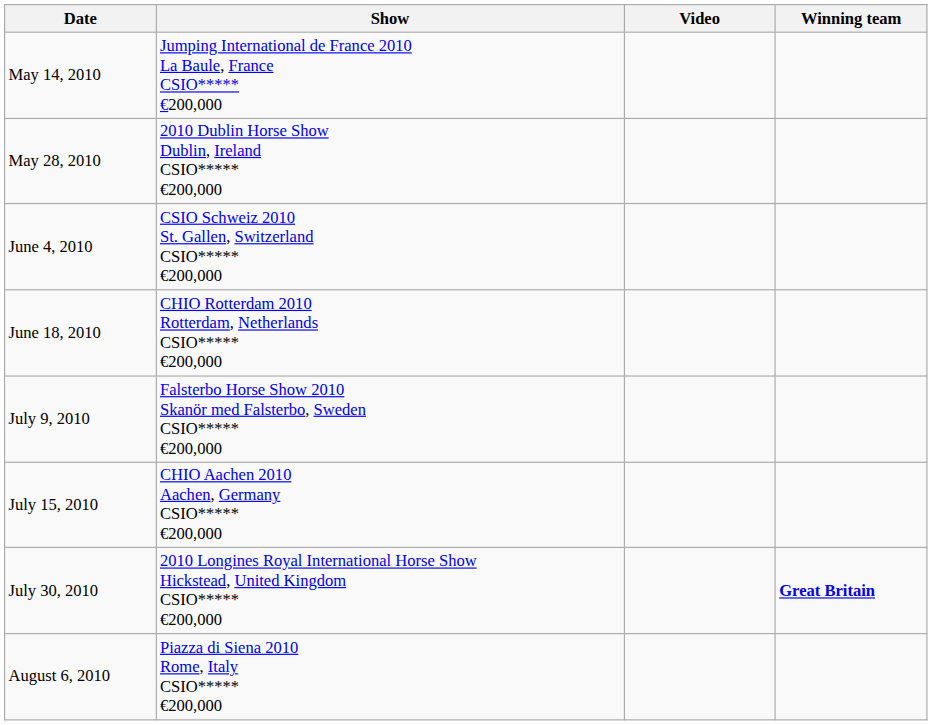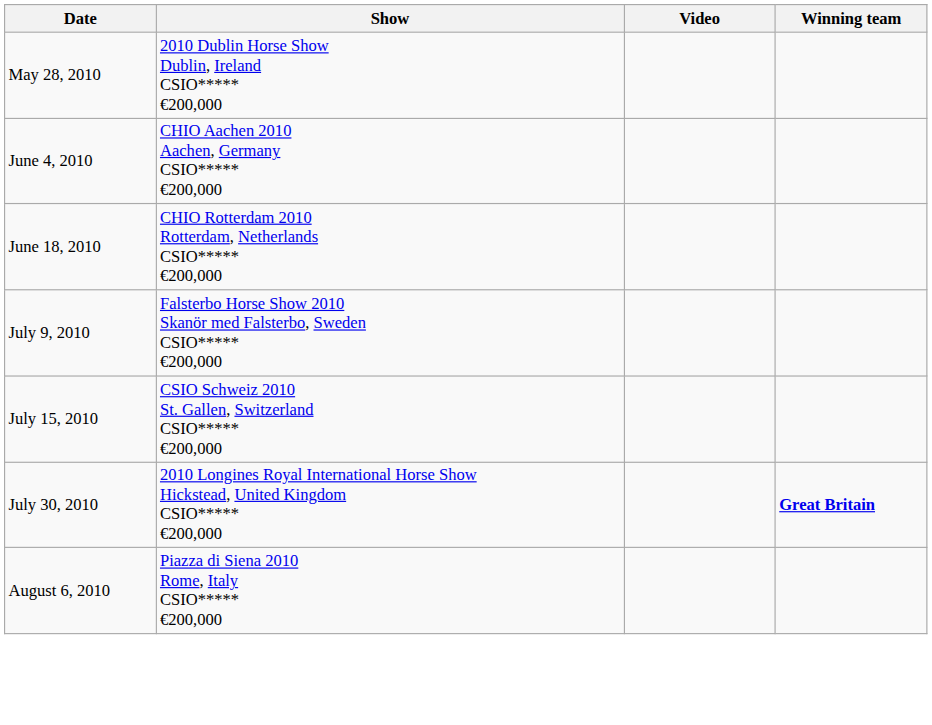- row: May 14, 2010 | Jumping International de France 2010 La Baule, France CSIO***** €200,000
June 4, 2010 | Show: CSIO Schweiz 2010 St. Gallen, Switzerland CSIO***** €200,000 -> CHIO Aachen 2010 Aachen, Germany CSIO***** €200,000
July 15, 2010 | Show: CHIO Aachen 2010 Aachen, Germany CSIO***** €200,000 -> CSIO Schweiz 2010 St. Gallen, Switzerland CSIO***** €200,000
